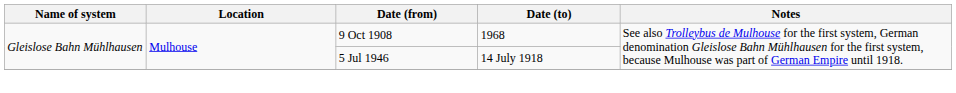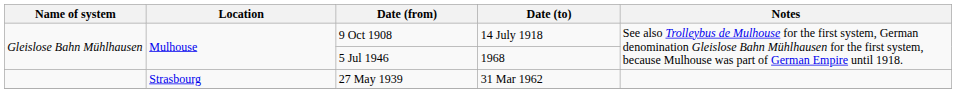9 Oct 1908 | Date (to): 1968 -> 14 July 1918
5 Jul 1946 | Date (to): 14 July 1918 -> 1968
+ row: Strasbourg | 27 May 1939 | 31 Mar 1962
